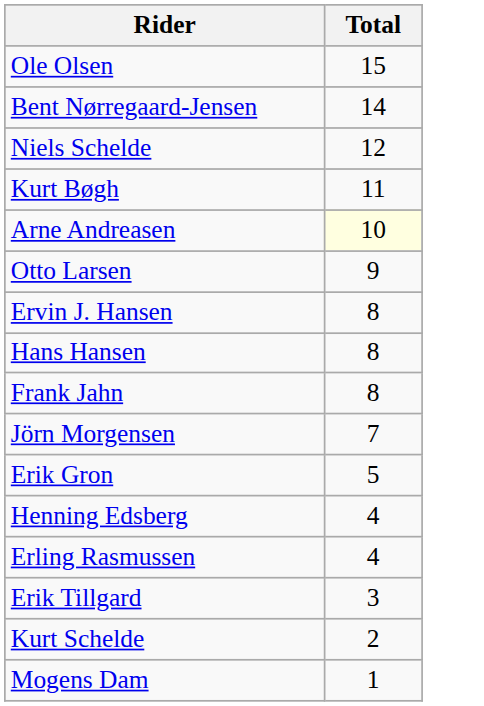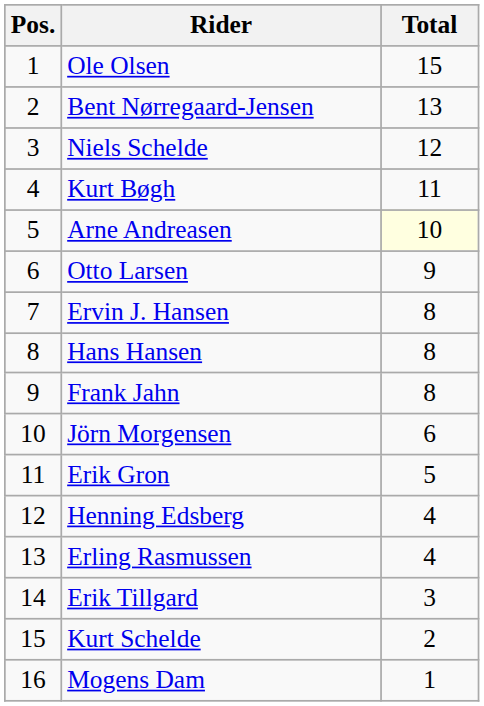+ column: Pos. | 1 | 2 | 3 | 4 | 5 | 6 | 7 | 8 | 9 | 10 | 11 | 12 | 13 | 14 | 15 | 16
Bent Nørregaard-Jensen | Total: 14 -> 13
Jörn Morgensen | Total: 7 -> 6
